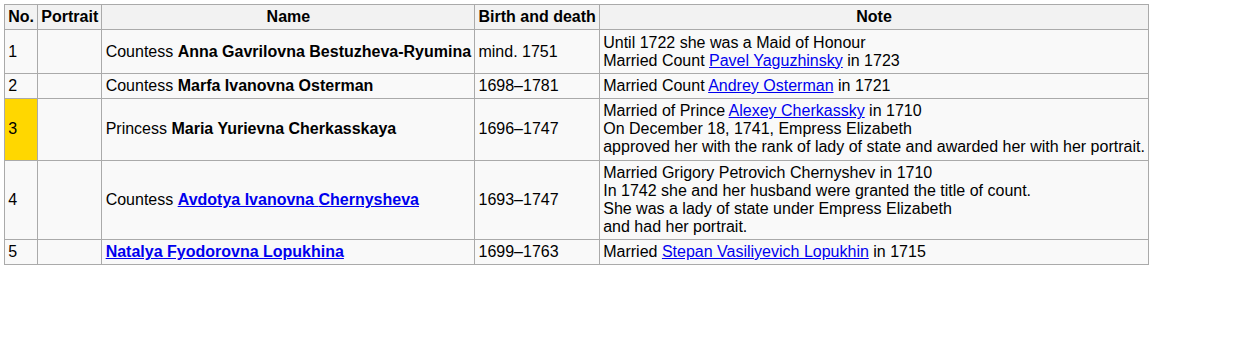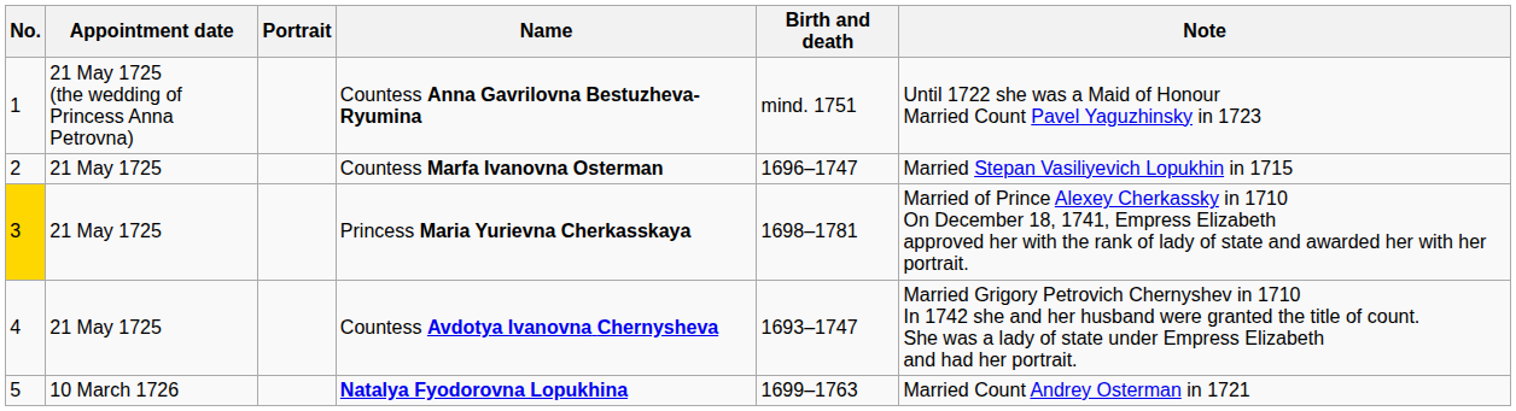+ column: Appointment date | 21 May 1725 (the wedding of Princess Anna Petrovna) | 21 May 1725 | 21 May 1725 | 21 May 1725 | 10 March 1726
Countess Marfa Ivanovna Osterman | Birth and death: 1698–1781 -> 1696–1747
Countess Marfa Ivanovna Osterman | Note: Married Count Andrey Osterman in 1721 -> Married Stepan Vasiliyevich Lopukhin in 1715
Princess Maria Yurievna Cherkasskaya | Birth and death: 1696–1747 -> 1698–1781
Natalya Fyodorovna Lopukhina | Note: Married Stepan Vasiliyevich Lopukhin in 1715 -> Married Count Andrey Osterman in 1721
